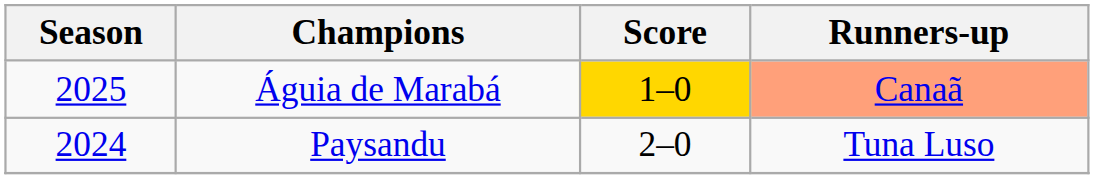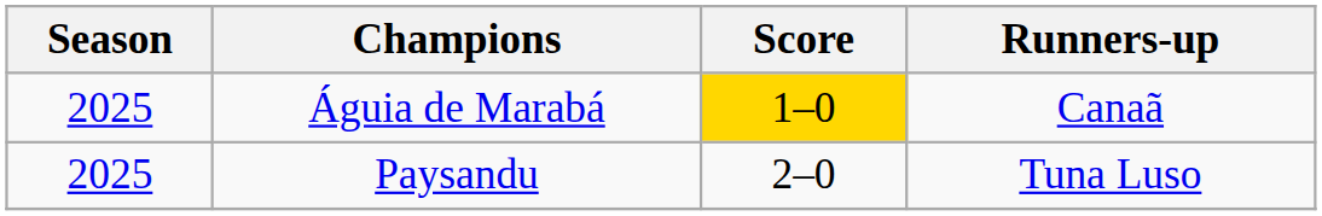Águia de Marabá | Runners-up: lightsalmon background -> no background
Paysandu | Season: 2024 -> 2025
